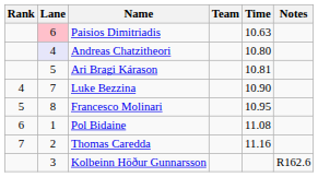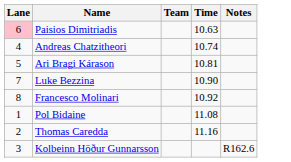- column: Rank | 4 | 5 | 6 | 7
Andreas Chatzitheori | Lane: lavender background -> no background
Andreas Chatzitheori | Time: 10.80 -> 10.74
Francesco Molinari | Time: 10.95 -> 10.92
